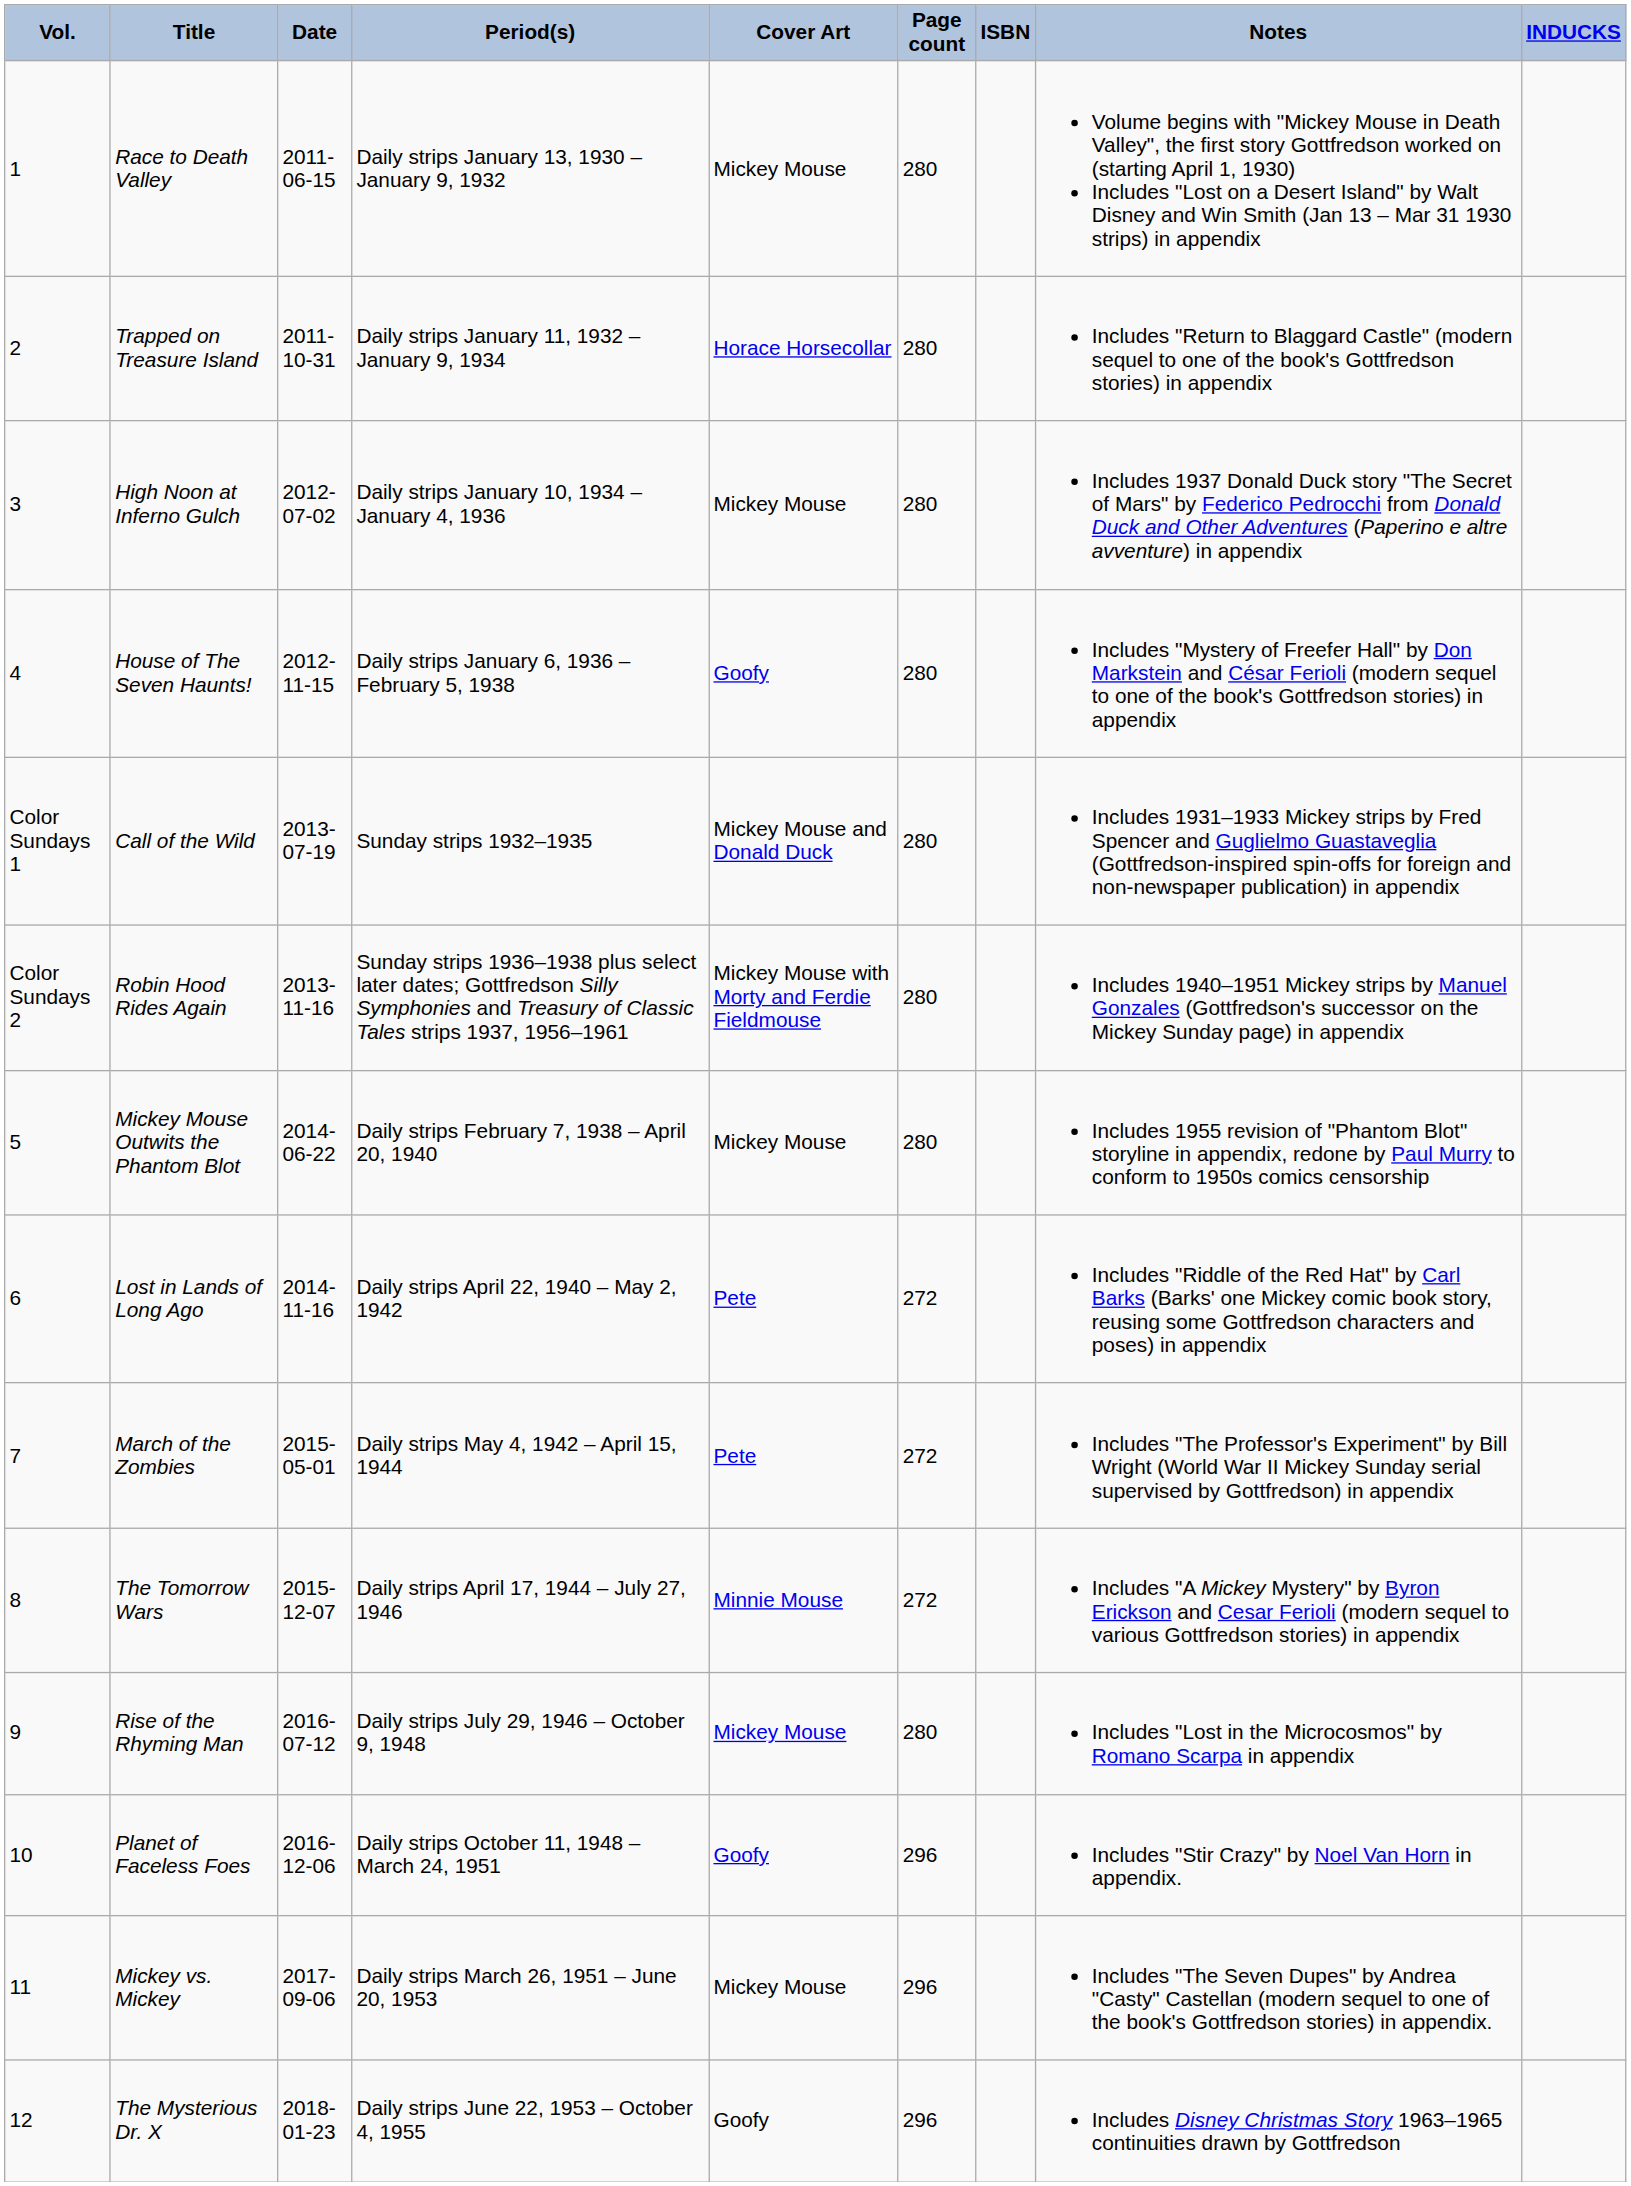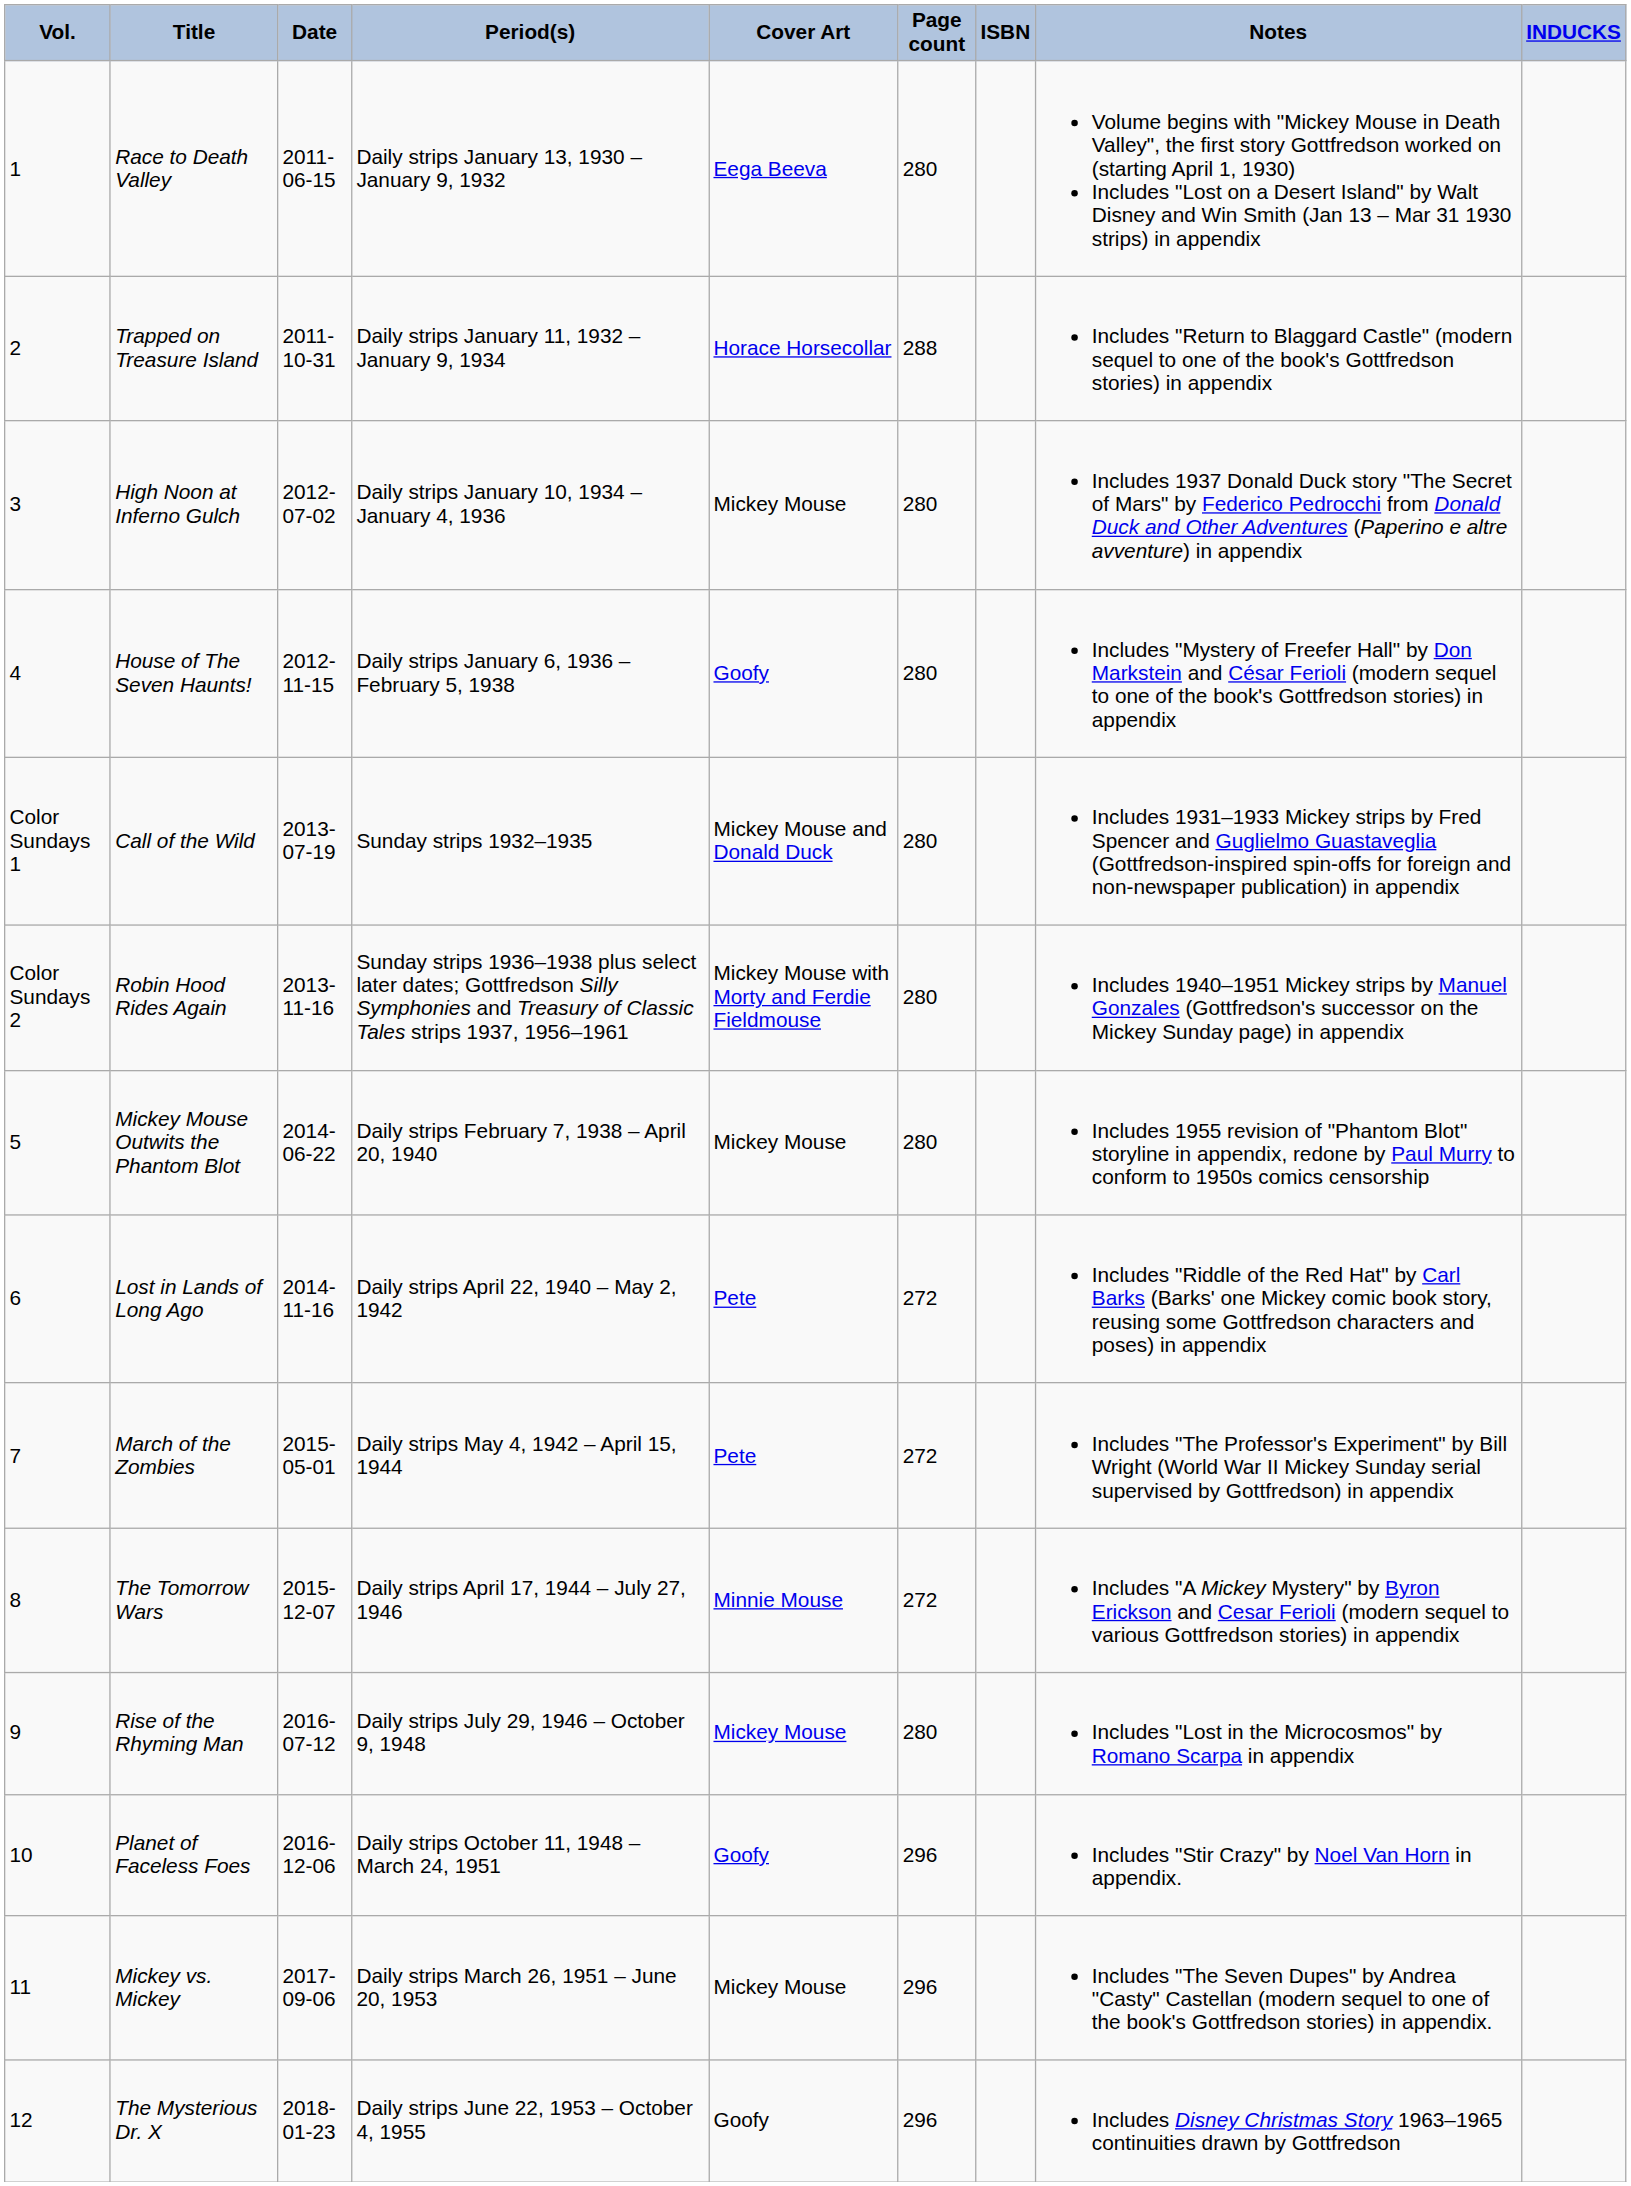Race to Death Valley | Cover Art: Mickey Mouse -> Eega Beeva
Trapped on Treasure Island | Page count: 280 -> 288
